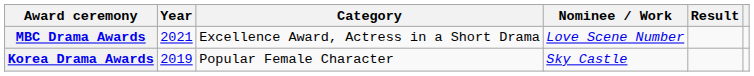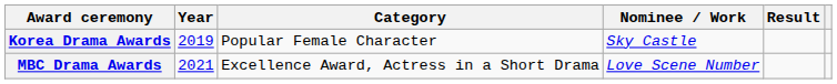rows swapped: Korea Drama Awards <-> MBC Drama Awards
